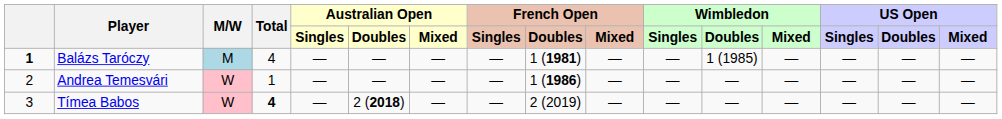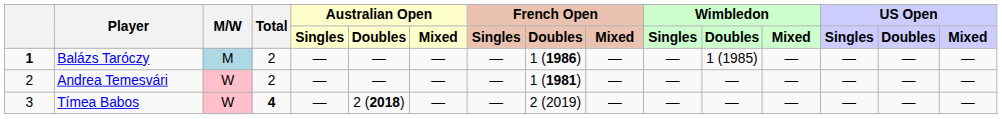Balázs Taróczy | Total: 4 -> 2
Balázs Taróczy | French Open / Doubles: 1 (1981) -> 1 (1986)
Andrea Temesvári | Total: 1 -> 2
Andrea Temesvári | French Open / Doubles: 1 (1986) -> 1 (1981)
